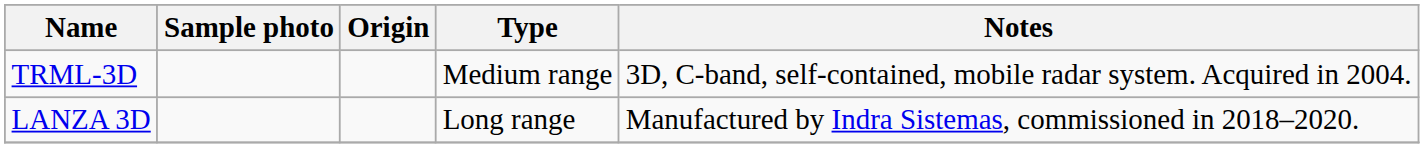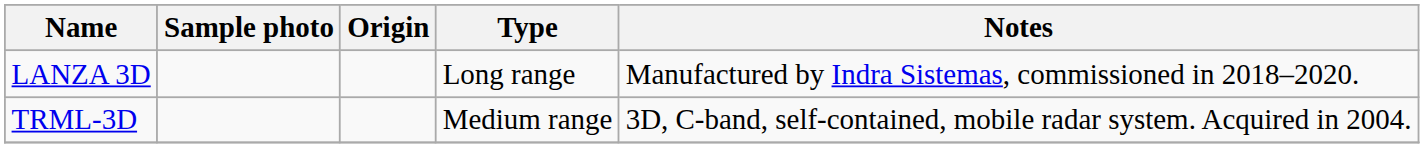rows swapped: TRML-3D <-> LANZA 3D
